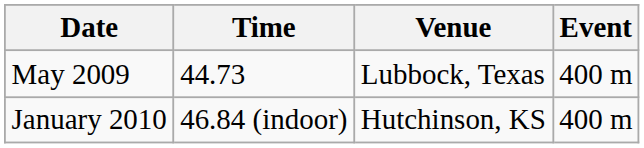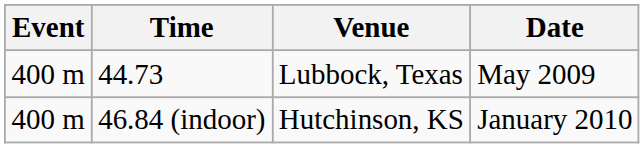columns swapped: Event <-> Date
